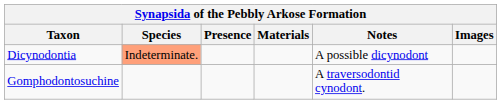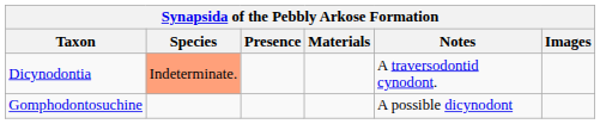Dicynodontia | Notes: A possible dicynodont -> A traversodontid cynodont.
Gomphodontosuchine | Notes: A traversodontid cynodont. -> A possible dicynodont
